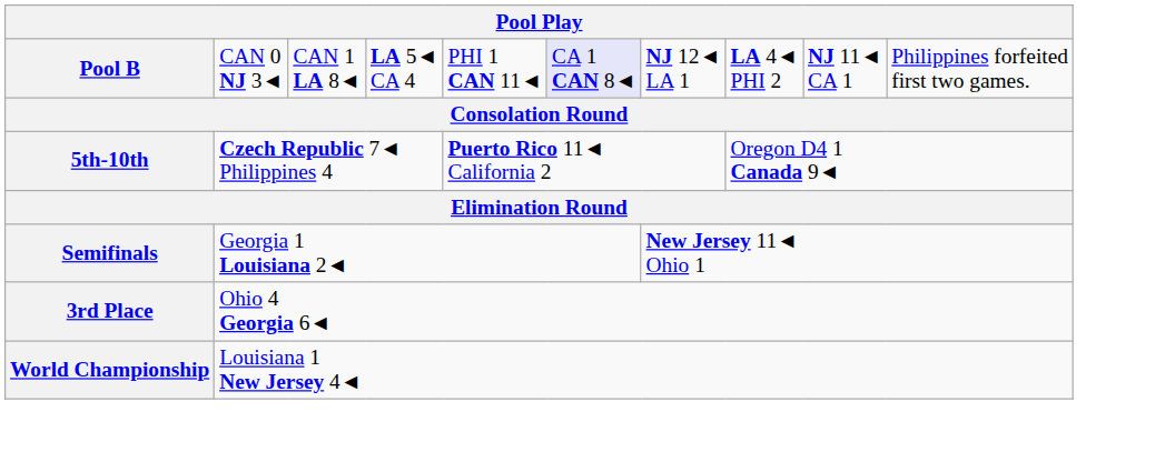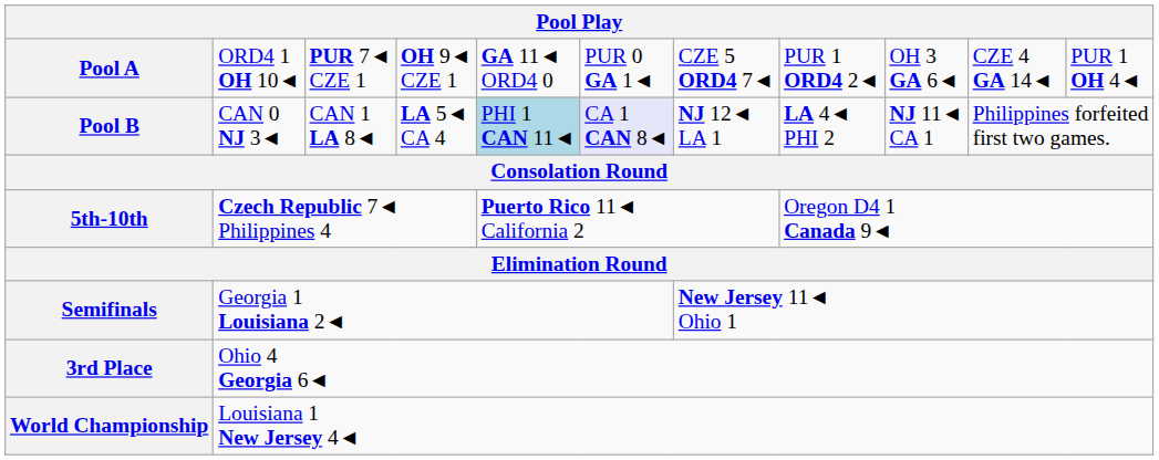+ row: Pool A | ORD4 1 OH 10◄ | PUR 7◄ CZE 1 | OH 9◄ CZE 1 | GA 11◄ ORD4 0 | PUR 0 GA 1◄ | CZE 5 ORD4 7◄ | PUR 1 ORD4 2◄ | OH 3 GA 6◄ | CZE 4 GA 14◄ | PUR 1 OH 4◄
Pool B | column 5: no background -> lightblue background
